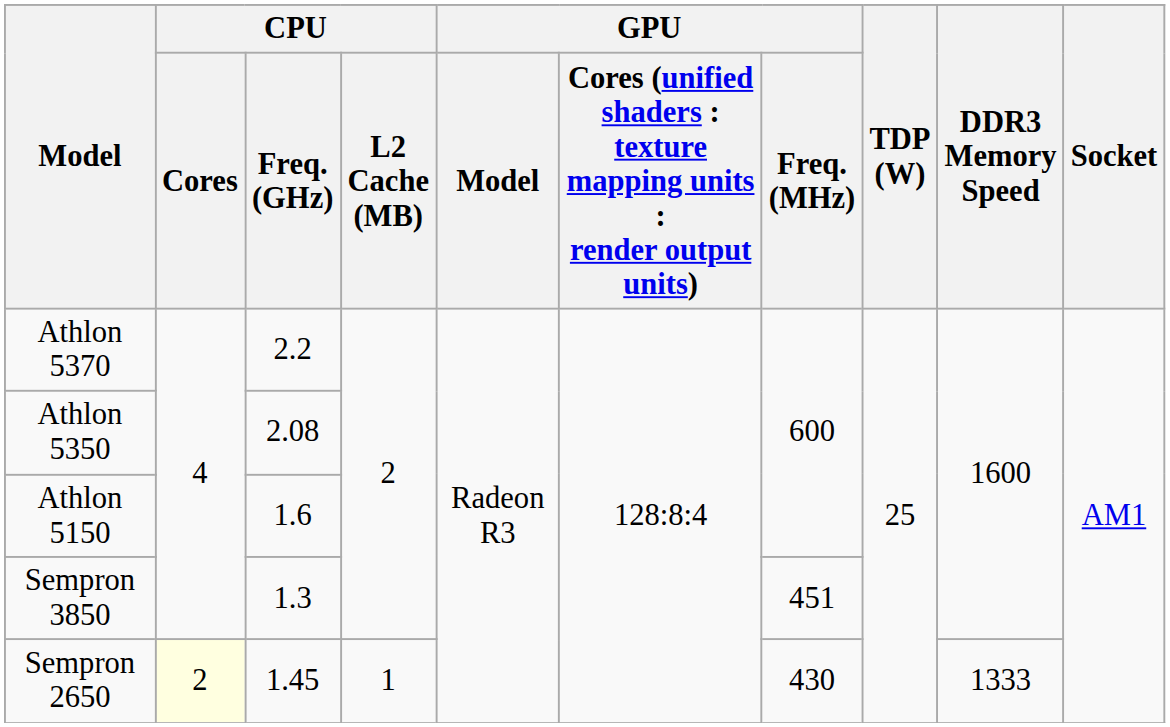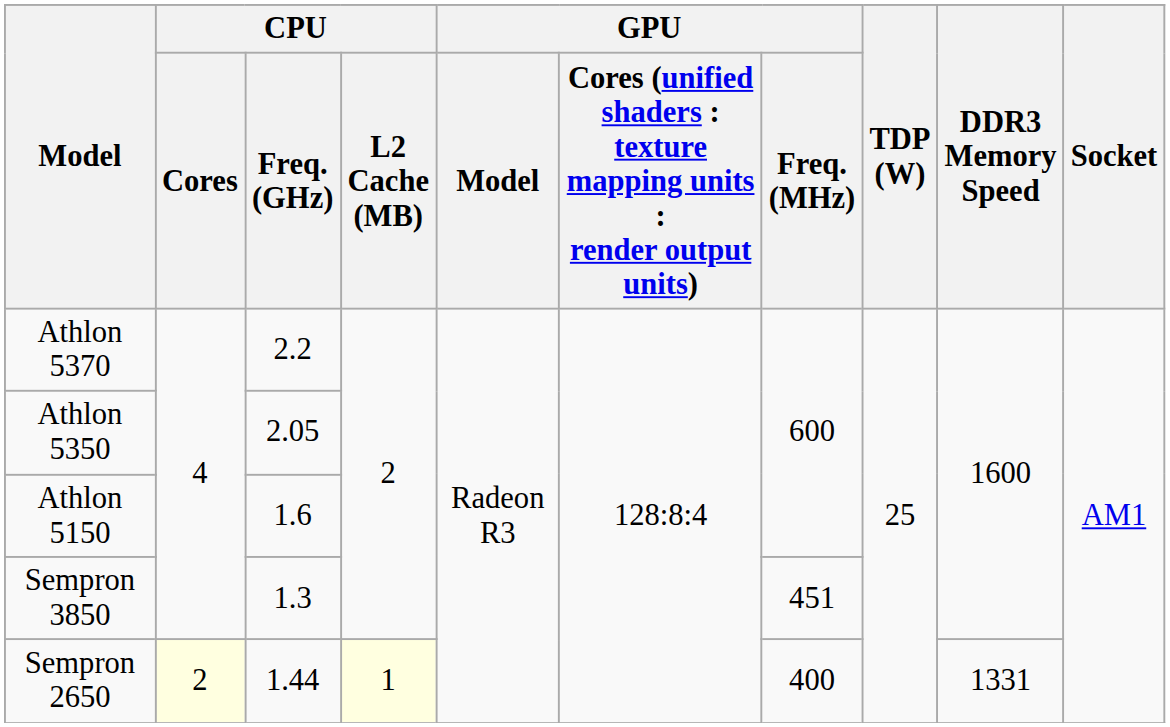Athlon 5350 | CPU / Freq. (GHz): 2.08 -> 2.05
Sempron 2650 | CPU / Freq. (GHz): 1.45 -> 1.44
Sempron 2650 | CPU / L2 Cache (MB): no background -> lightyellow background
Sempron 2650 | GPU / Freq. (MHz): 430 -> 400
Sempron 2650 | DDR3 Memory Speed: 1333 -> 1331
